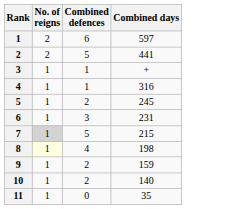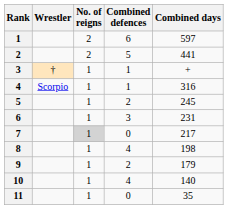+ column: Wrestler | † | Scorpio
7 | Combined defences: 5 -> 0
7 | Combined days: 215 -> 217
8 | No. of reigns: lightyellow background -> no background
9 | Combined days: 159 -> 179
10 | Combined defences: 2 -> 4
